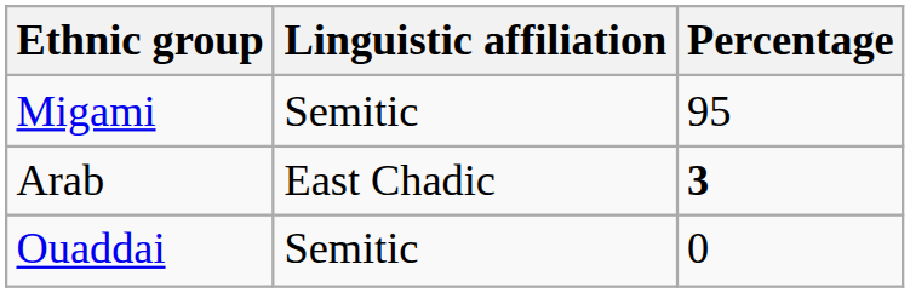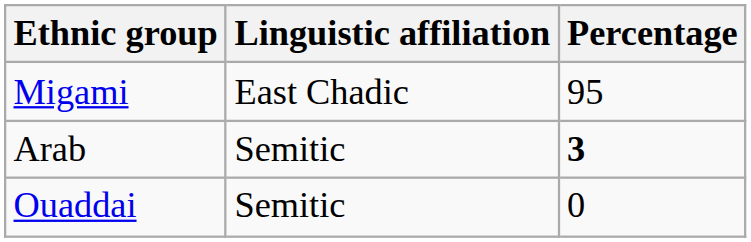Migami | Linguistic affiliation: Semitic -> East Chadic
Arab | Linguistic affiliation: East Chadic -> Semitic
